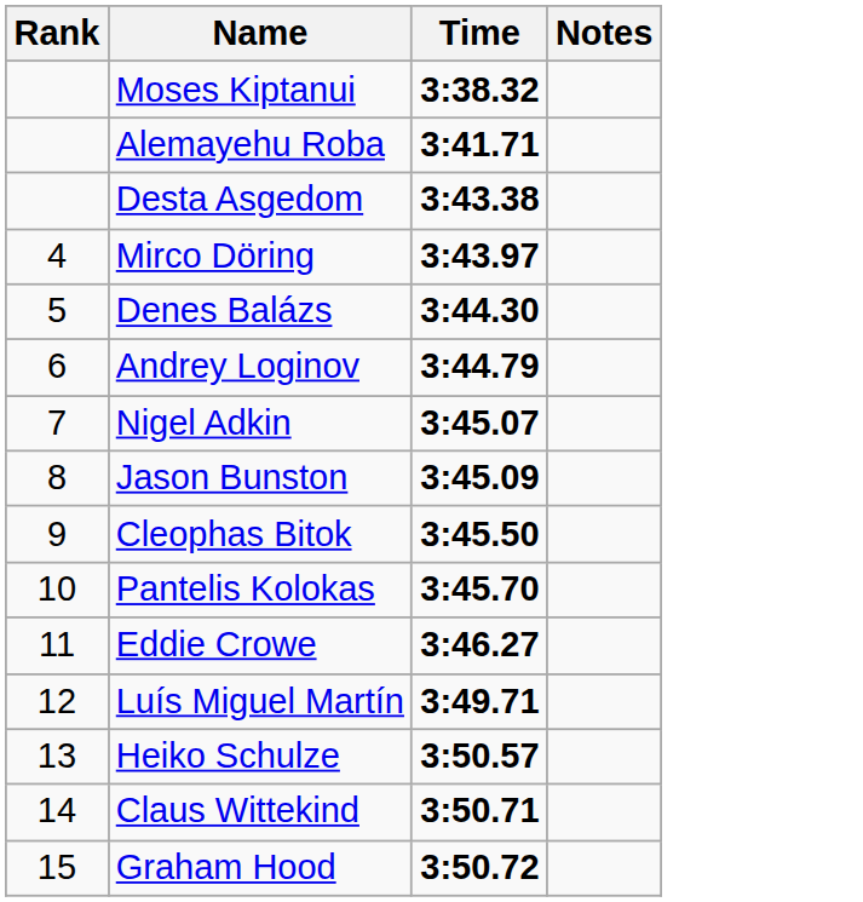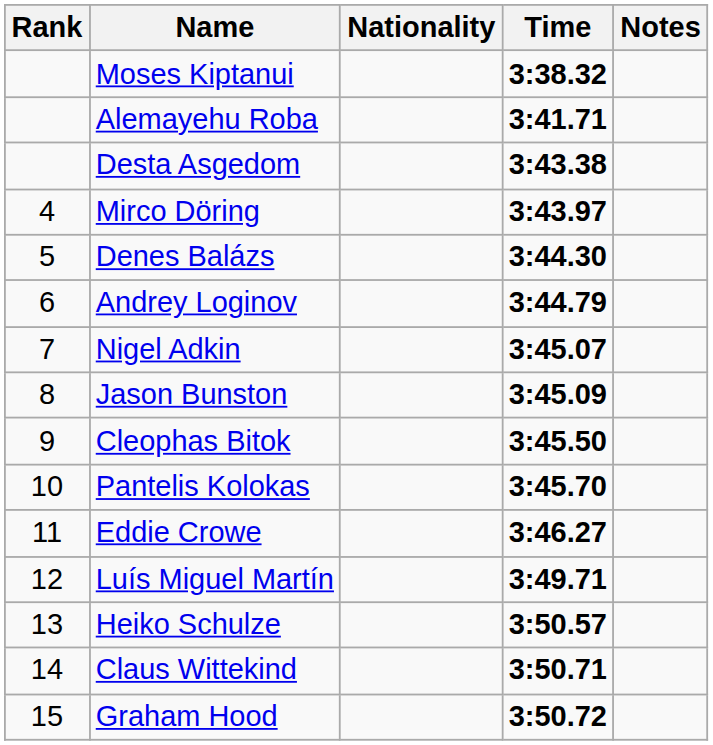+ column: Nationality
